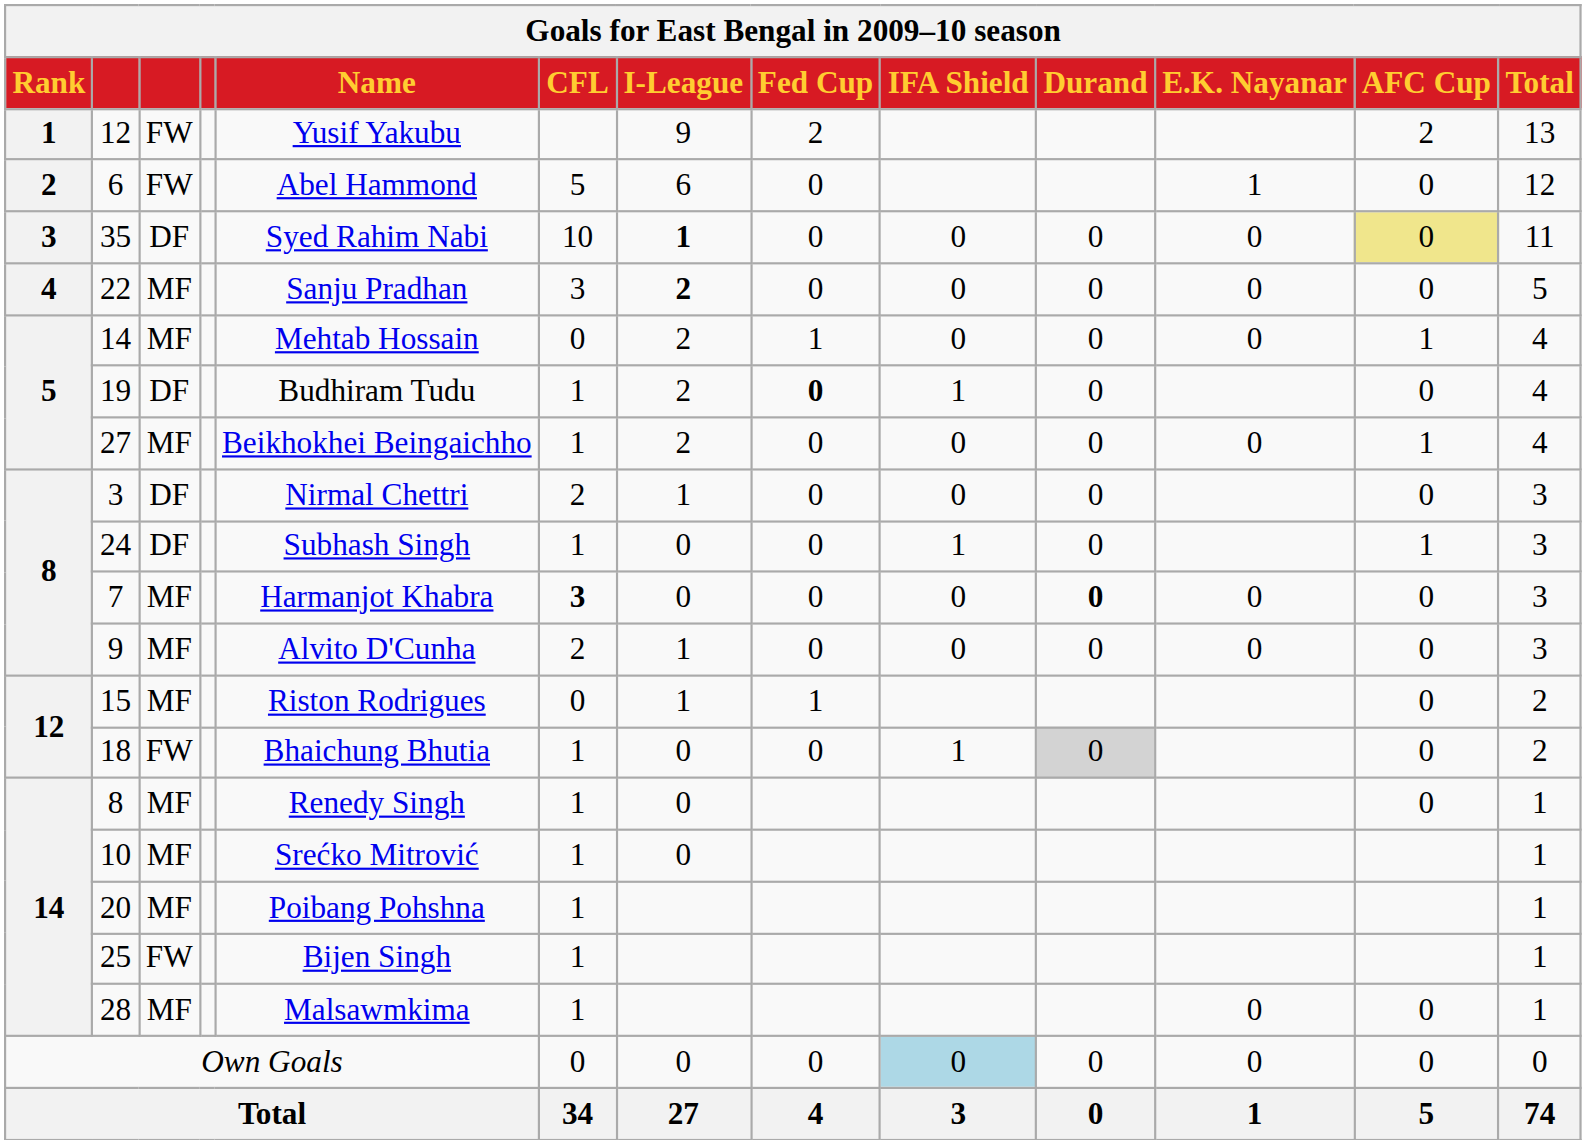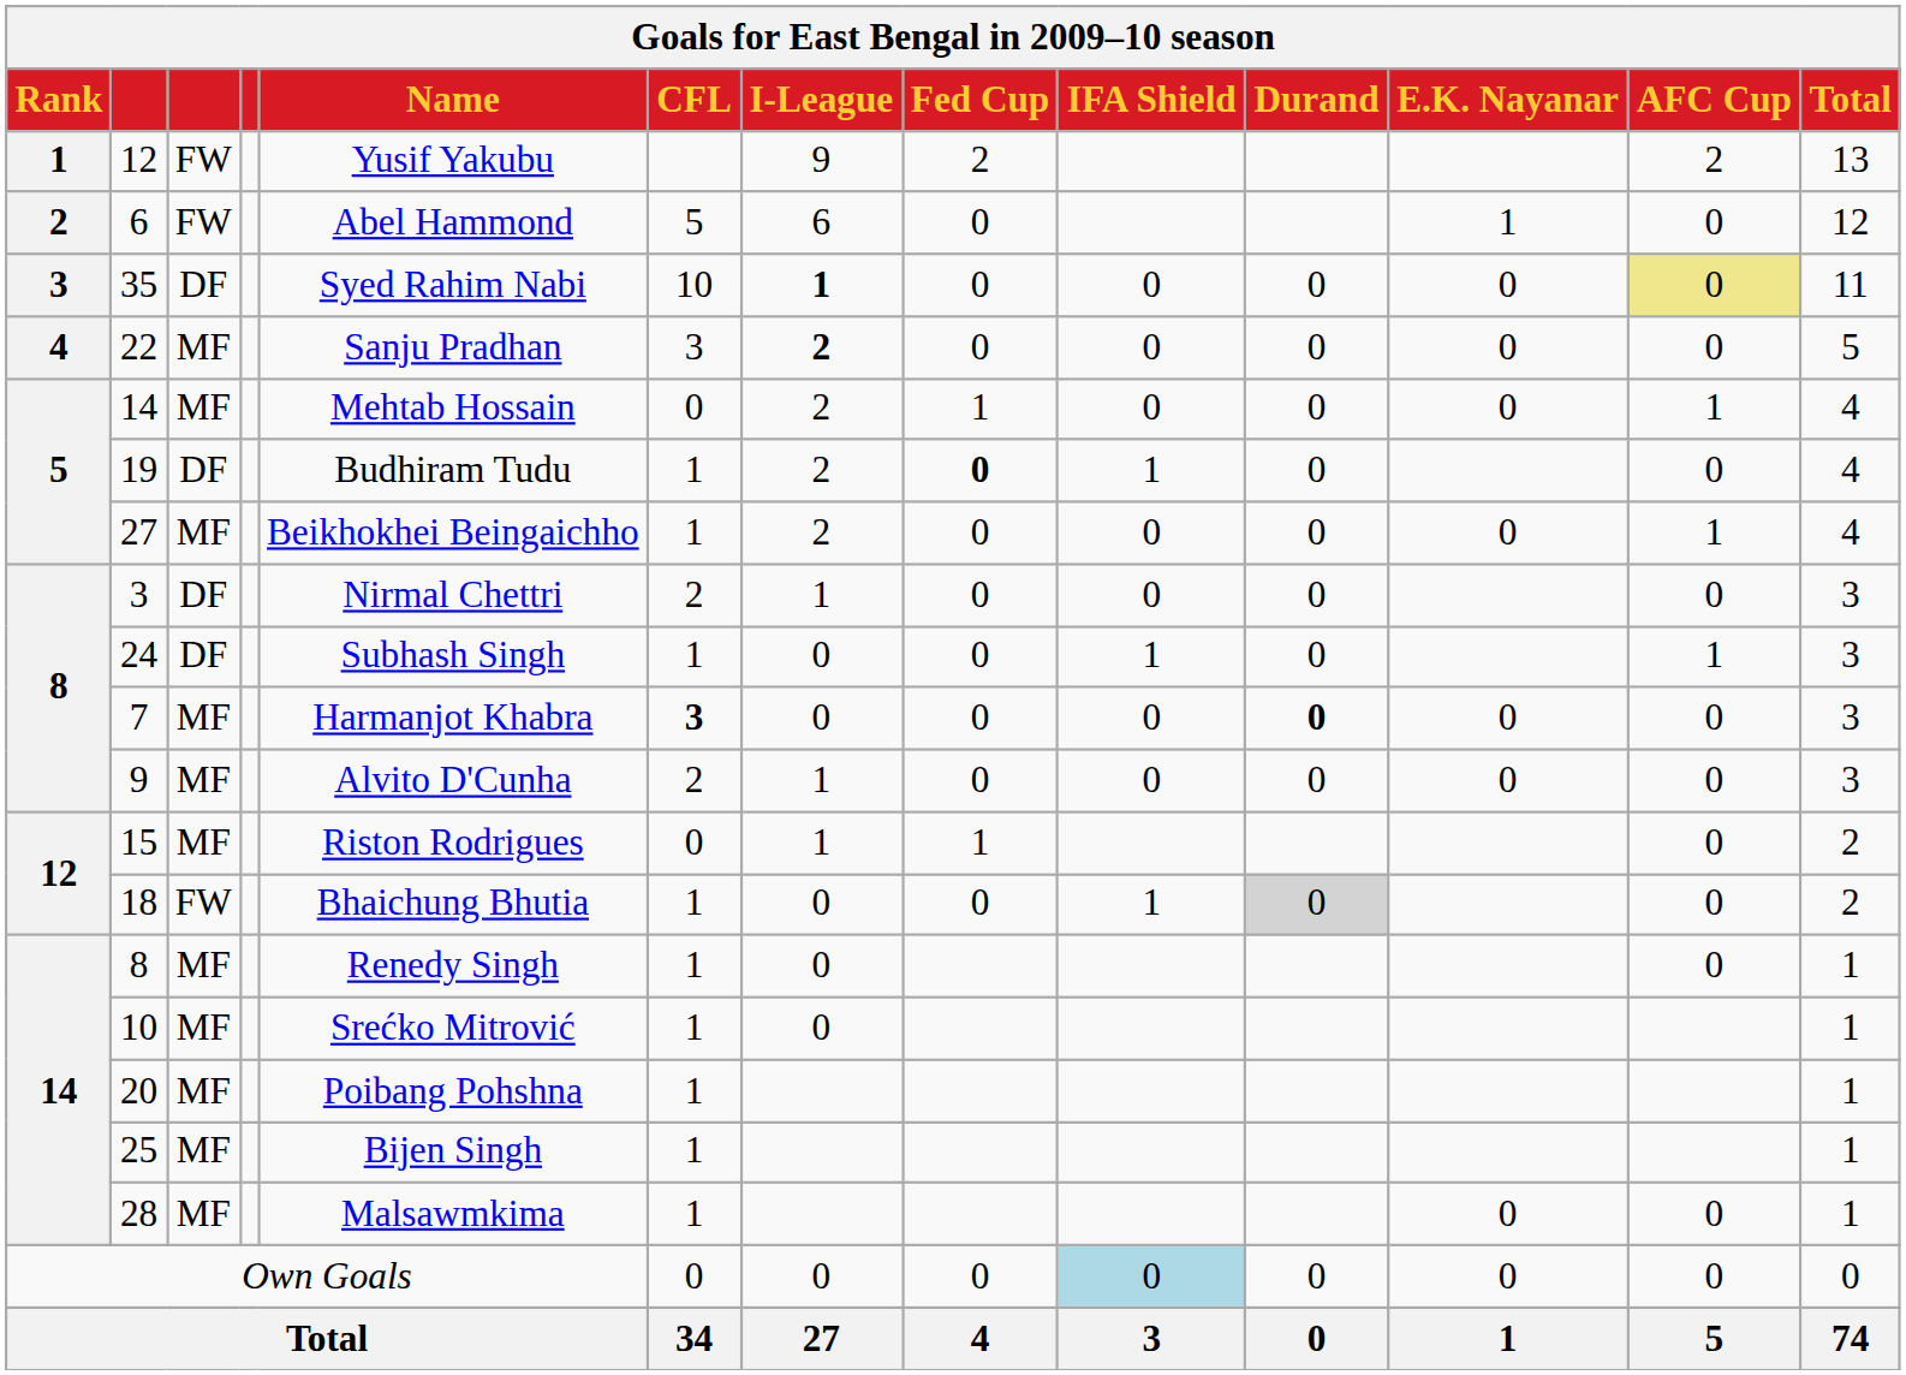25 | column 3: FW -> MF
